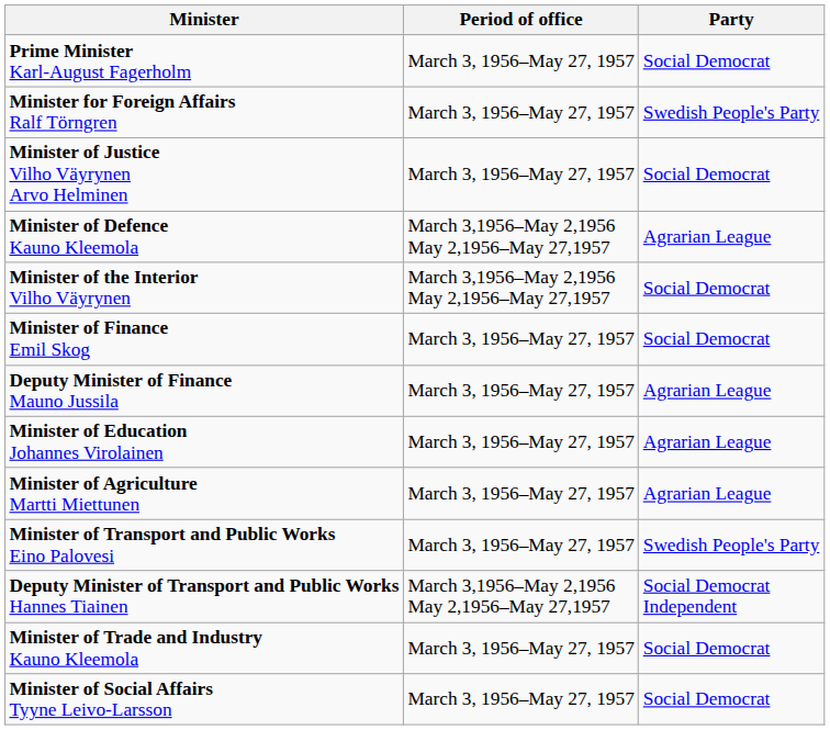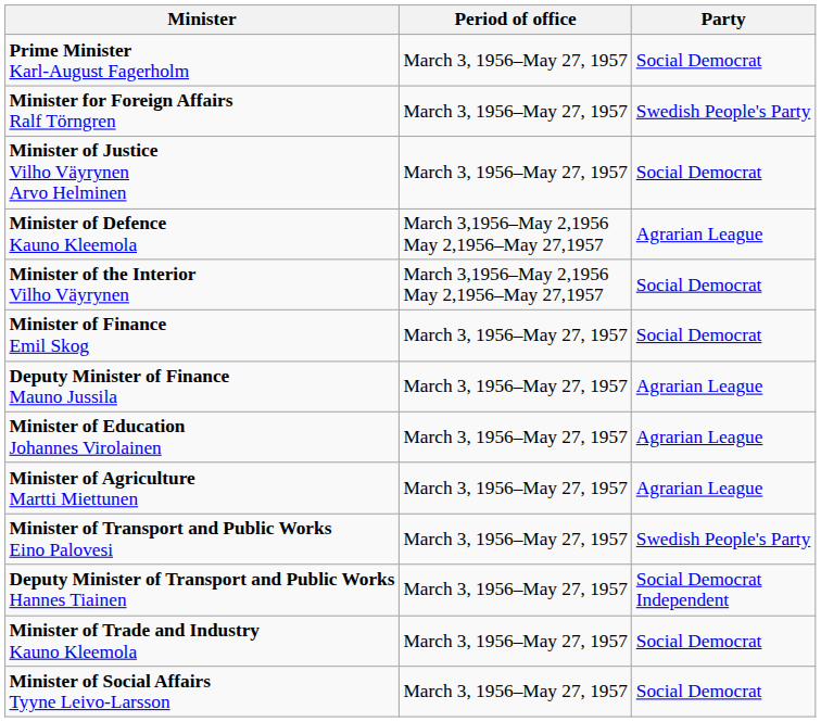Deputy Minister of Transport and Public Works Hannes Tiainen | Period of office: March 3,1956–May 2,1956 May 2,1956–May 27,1957 -> March 3, 1956–May 27, 1957
